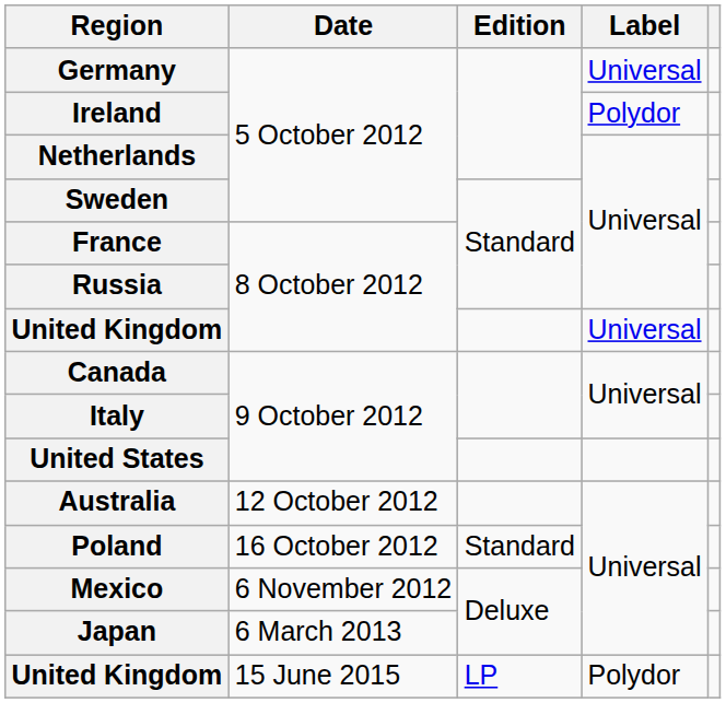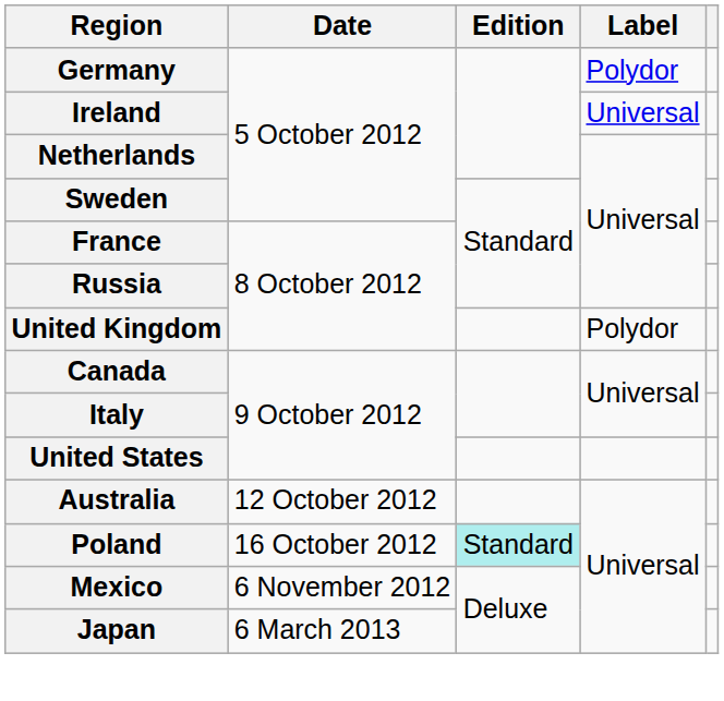Germany | Label: Universal -> Polydor
Ireland | Label: Polydor -> Universal
United Kingdom / 8 October 2012 | Label: Universal -> Polydor
Poland | Edition: no background -> paleturquoise background
- row: United Kingdom | 15 June 2015 | LP | Polydor
